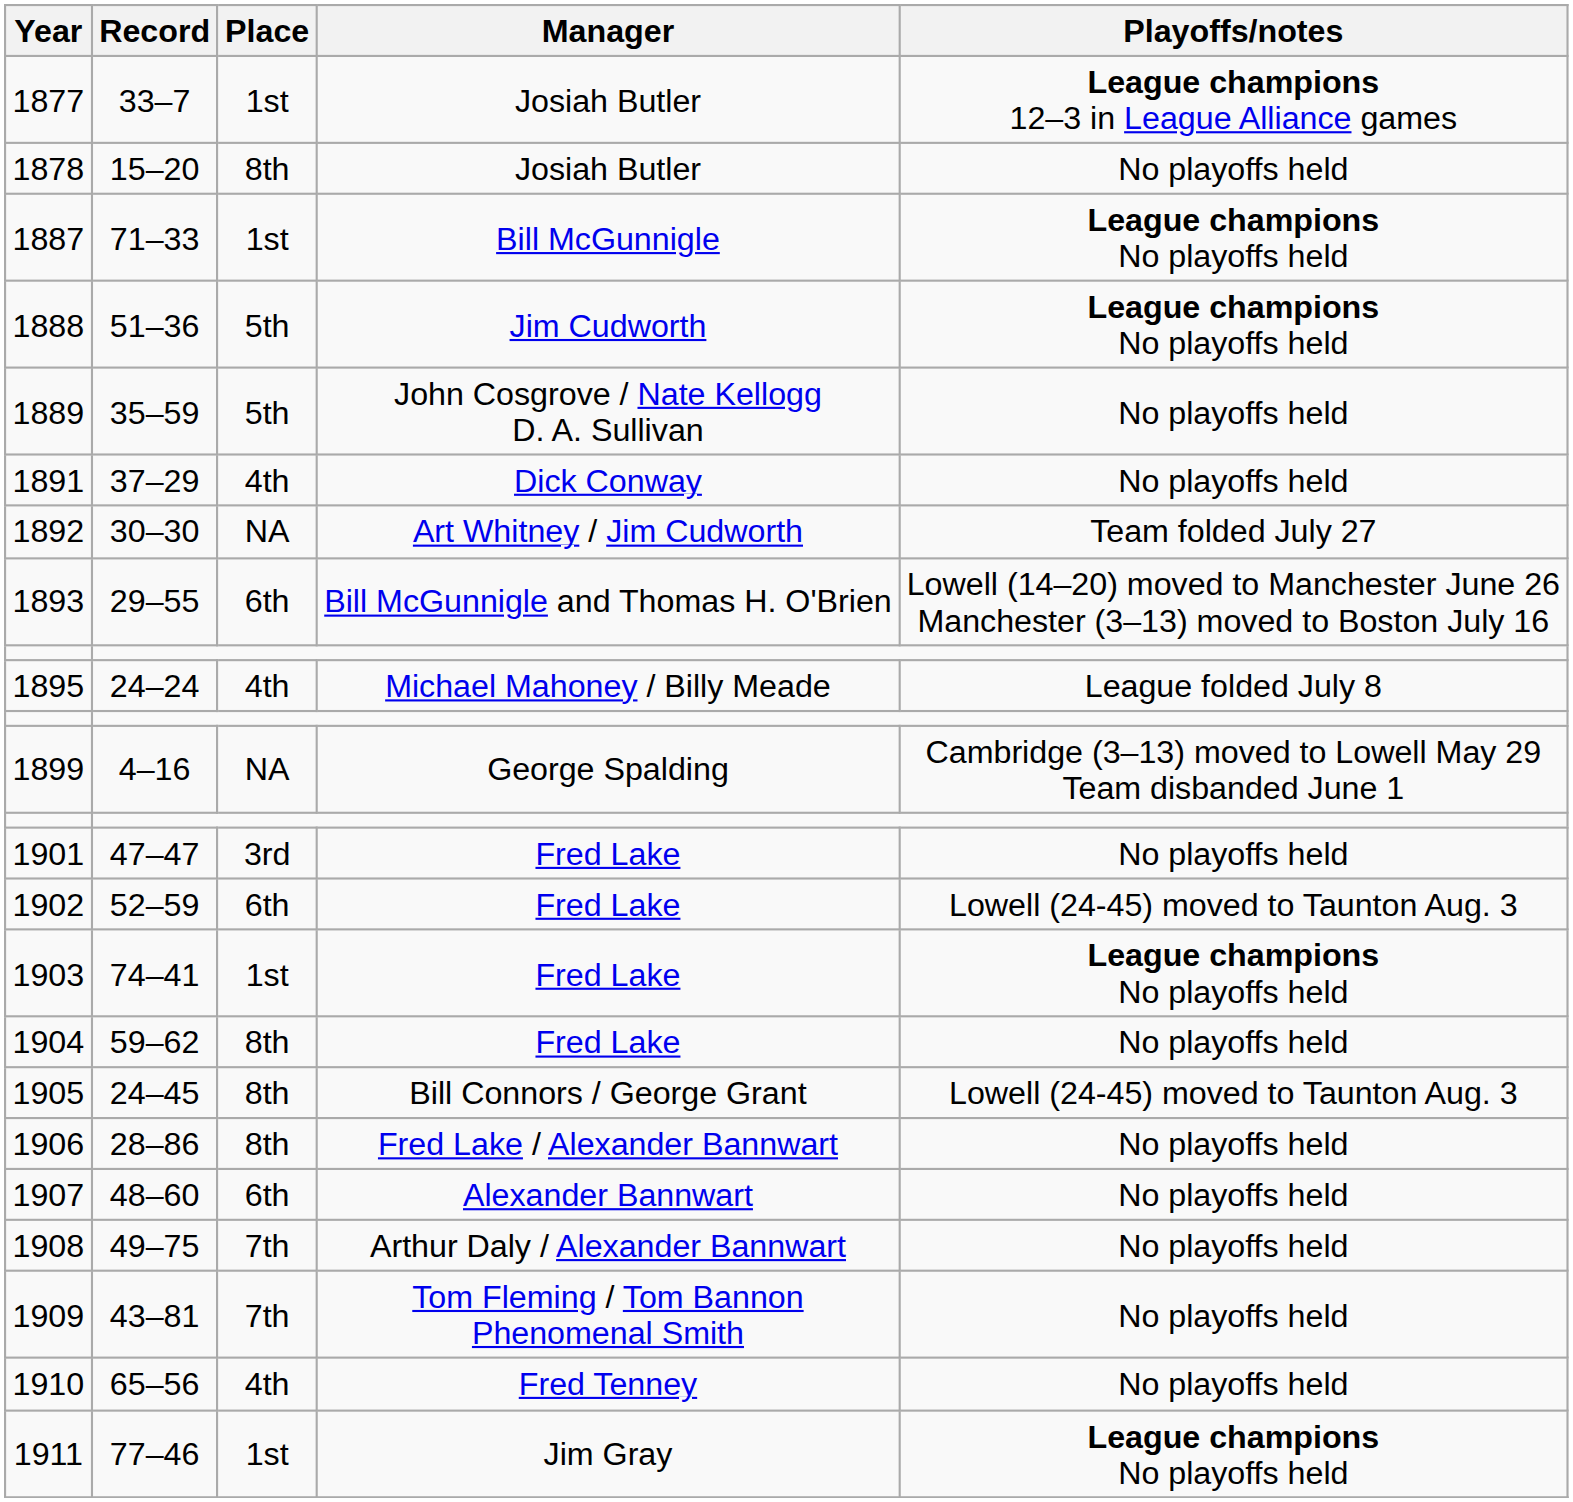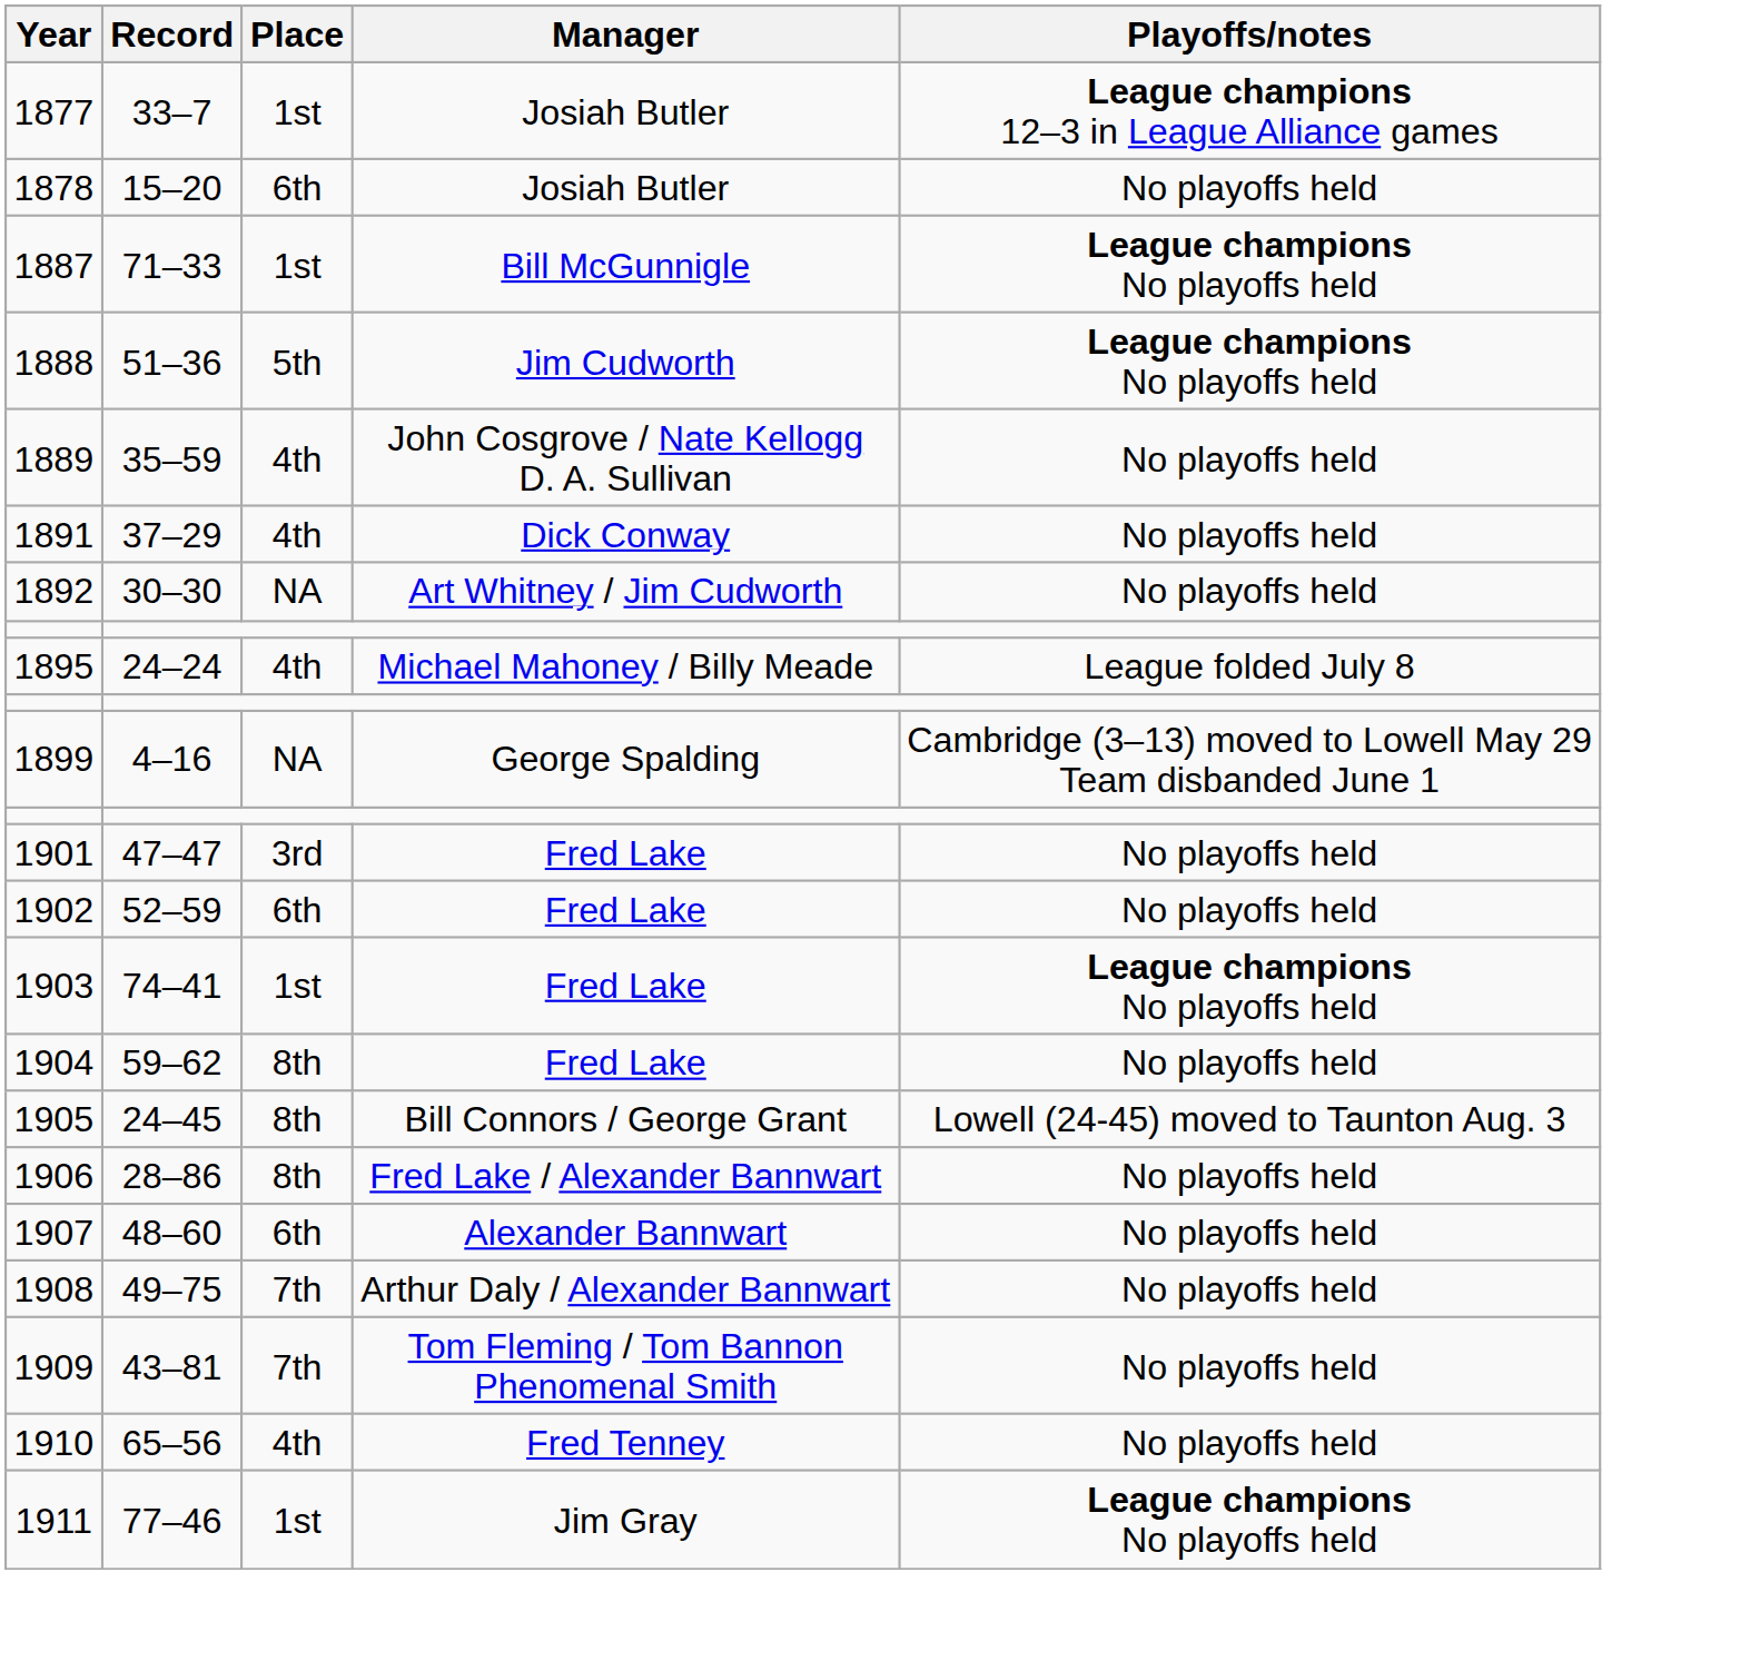1878 | Place: 8th -> 6th
1889 | Place: 5th -> 4th
1892 | Playoffs/notes: Team folded July 27 -> No playoffs held
- row: 1893 | 29–55 | 6th | Bill McGunnigle and Thomas H. O'Brien | Lowell (14–20) moved to Manchester June 26 Manchester (3–13) moved to Boston July 16
1902 | Playoffs/notes: Lowell (24-45) moved to Taunton Aug. 3 -> No playoffs held
